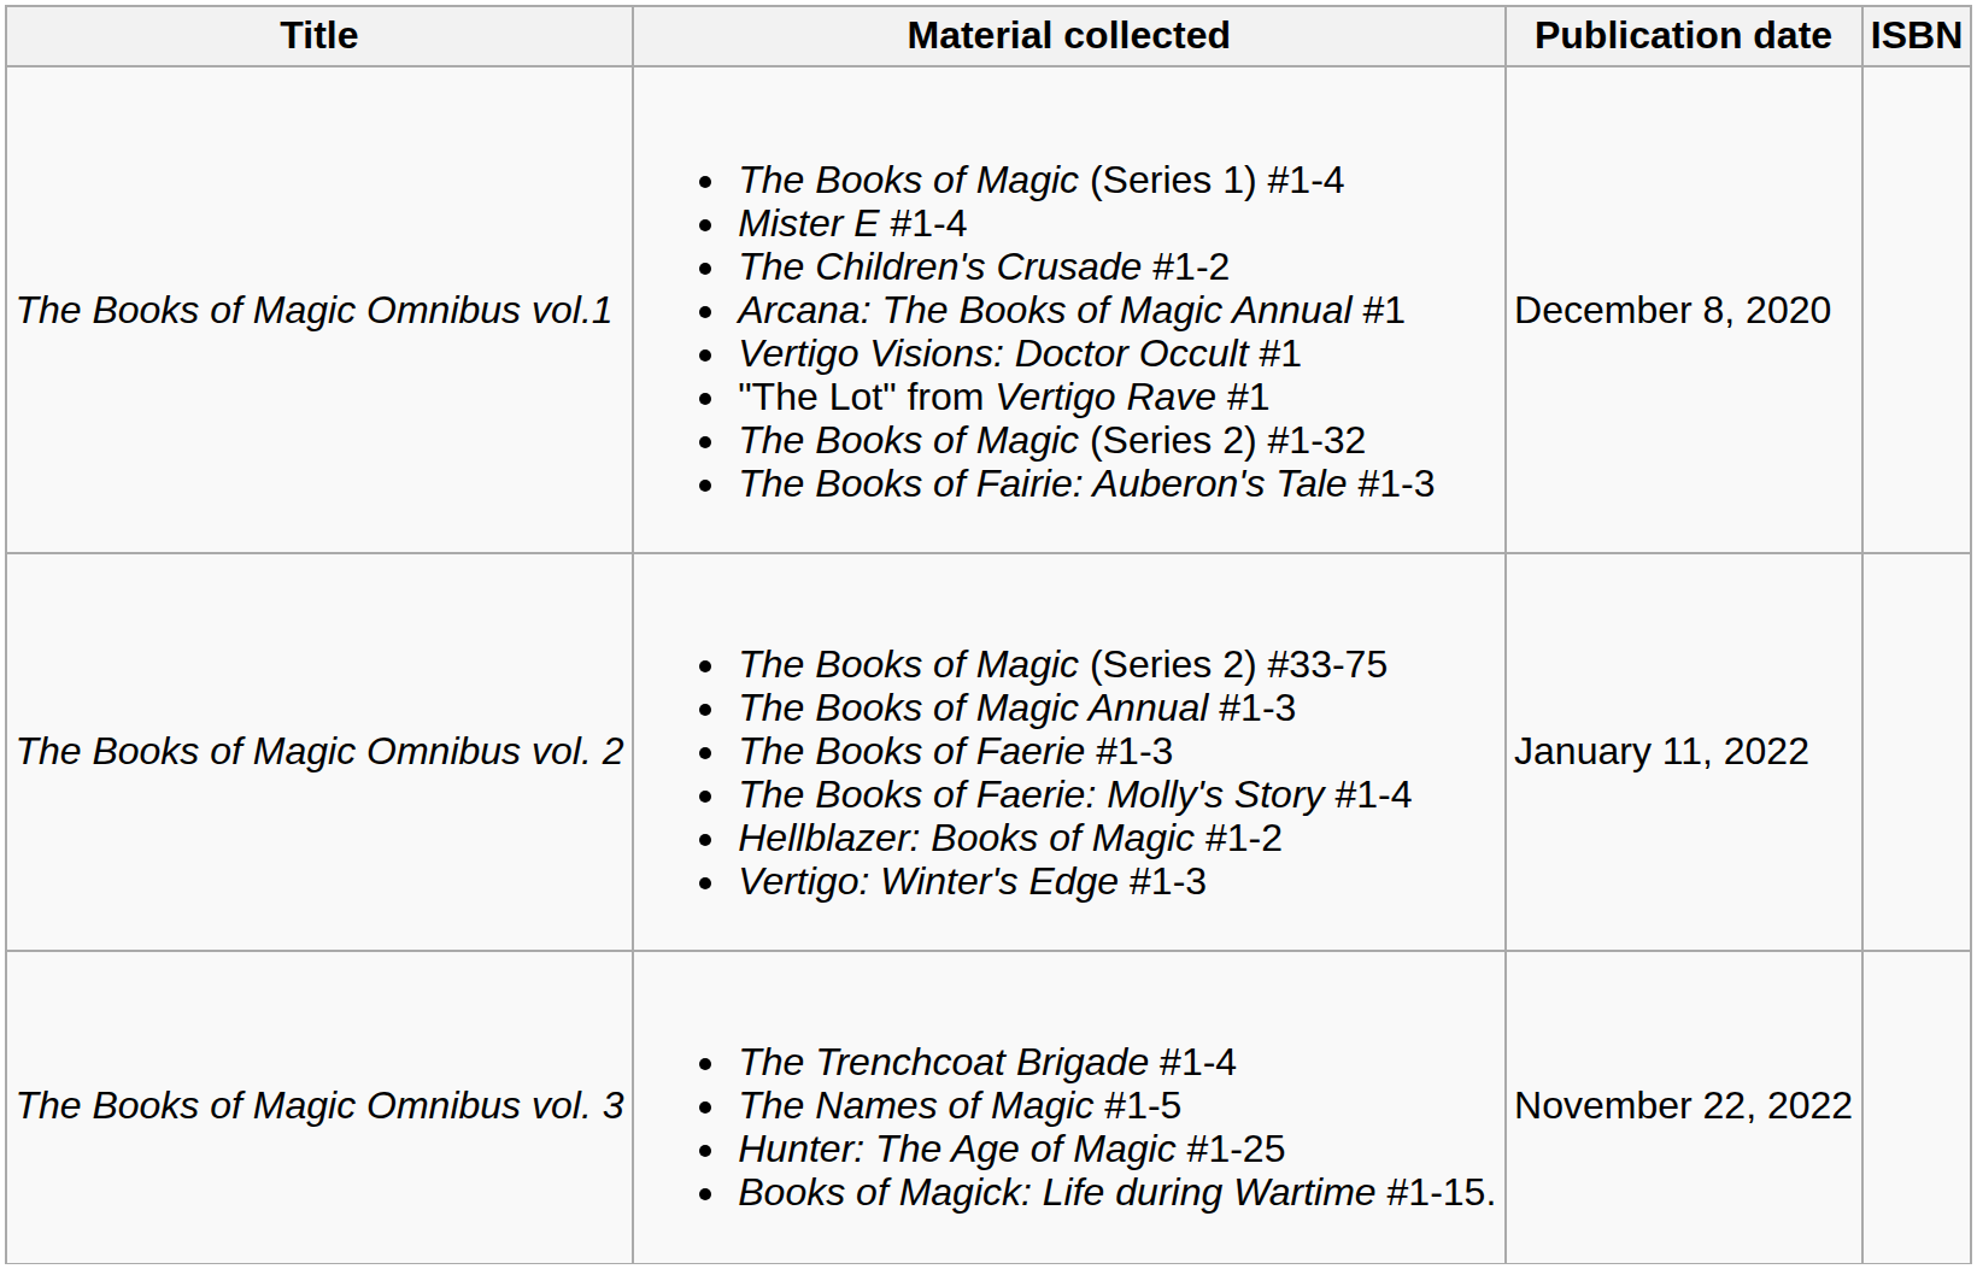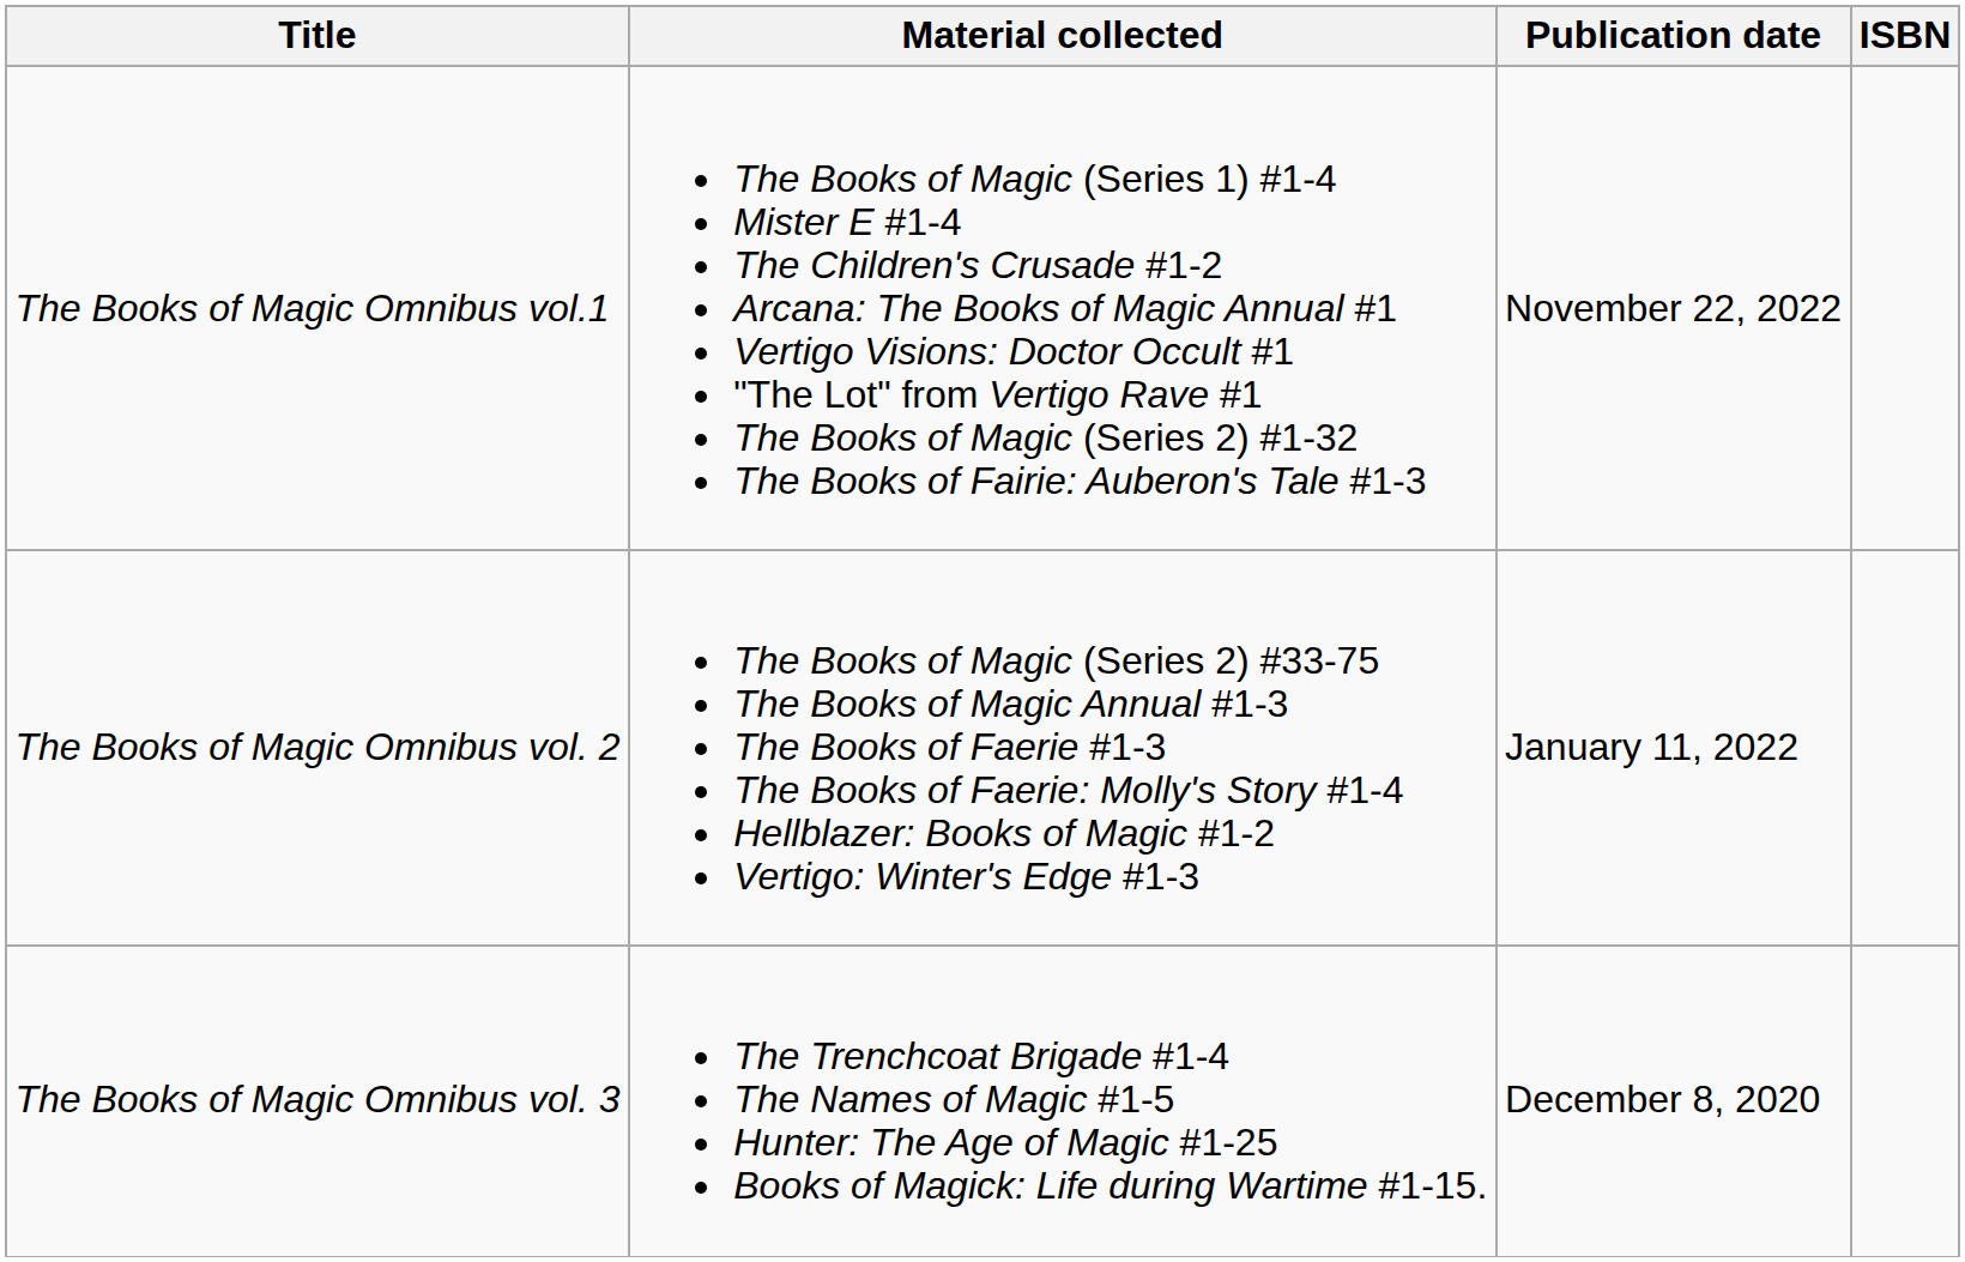The Books of Magic Omnibus vol.1 | Publication date: December 8, 2020 -> November 22, 2022
The Books of Magic Omnibus vol. 3 | Publication date: November 22, 2022 -> December 8, 2020
